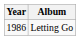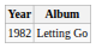Letting Go | Year: 1986 -> 1982
